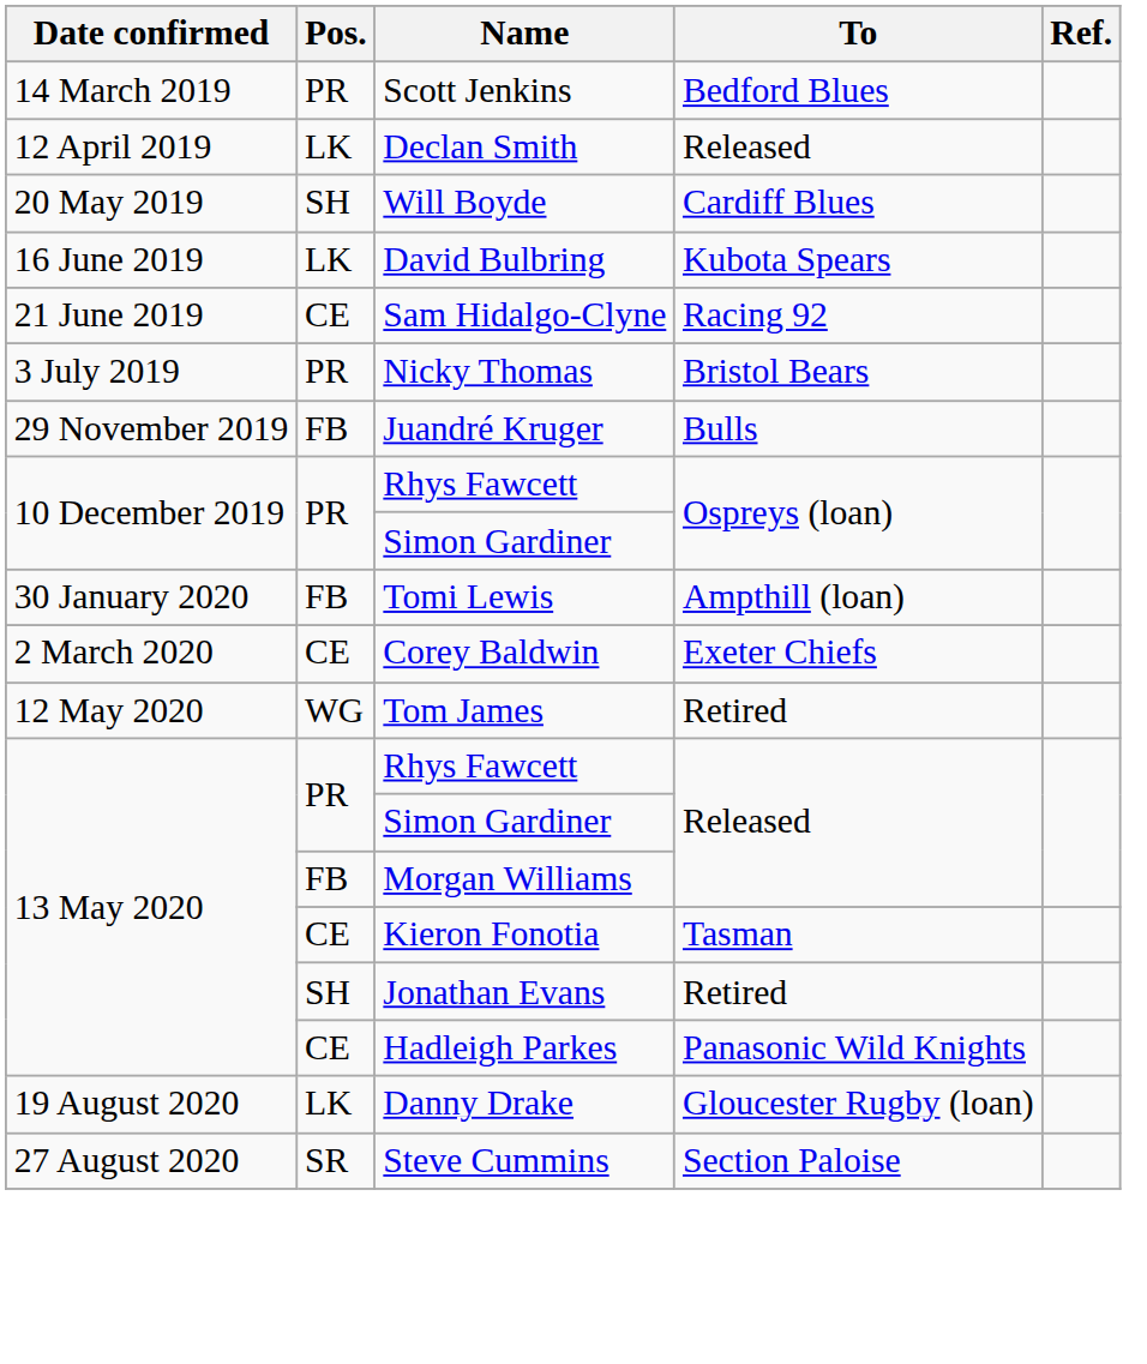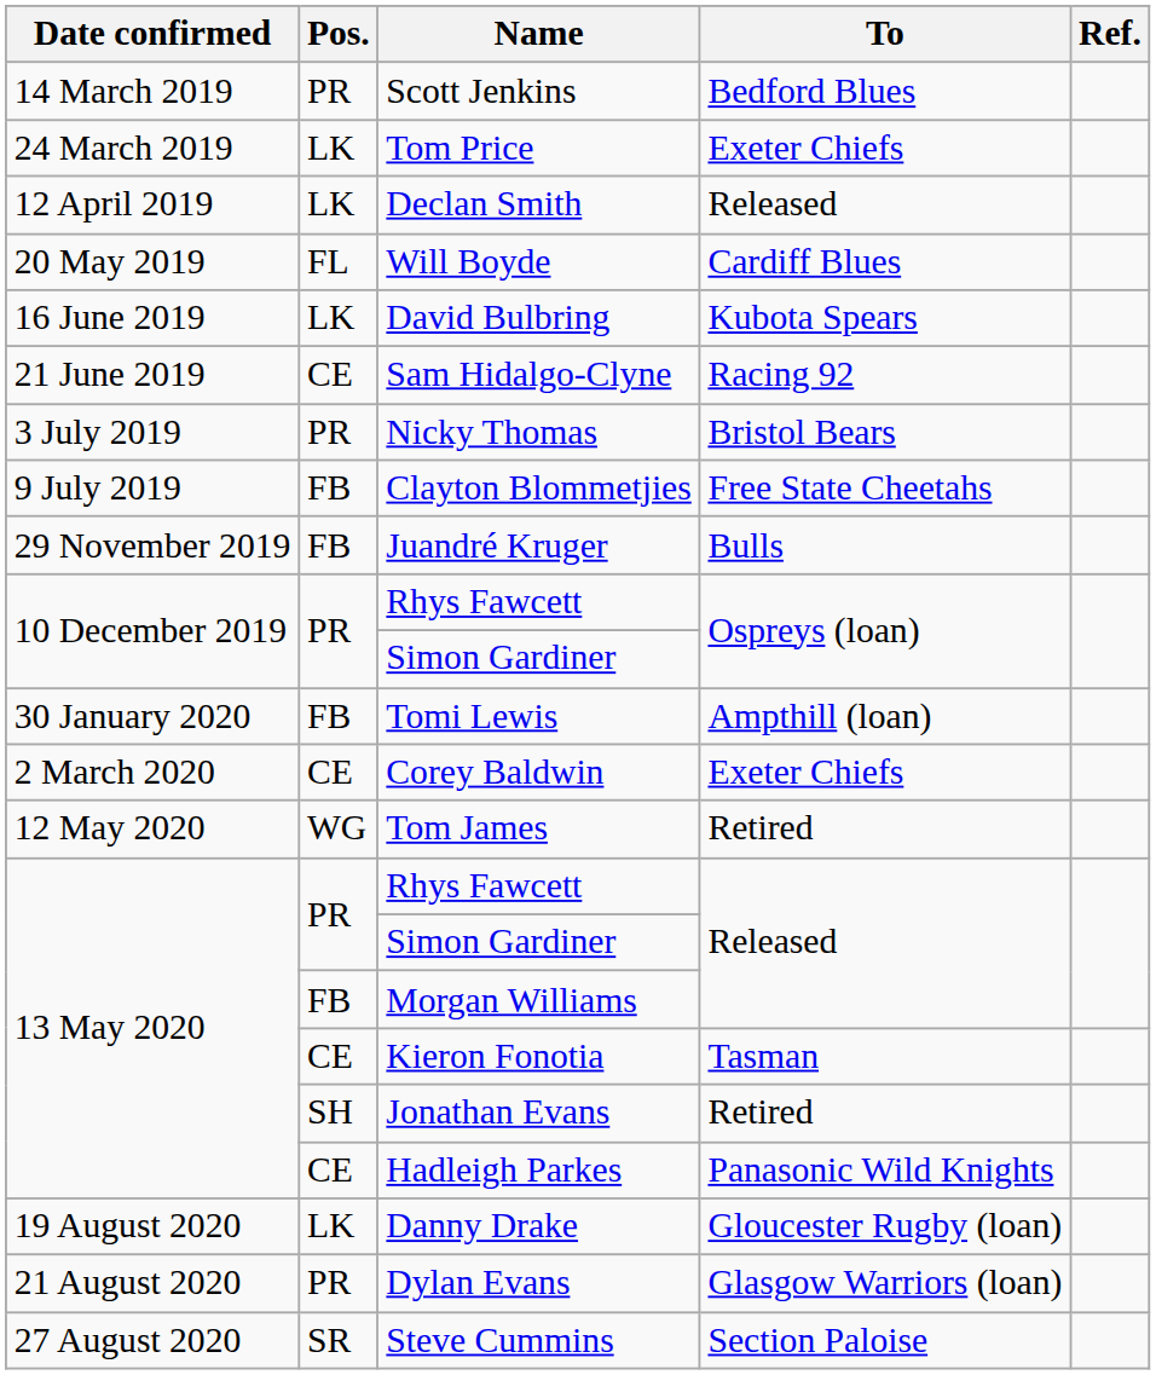+ row: 24 March 2019 | LK | Tom Price | Exeter Chiefs
Will Boyde | Pos.: SH -> FL
+ row: 9 July 2019 | FB | Clayton Blommetjies | Free State Cheetahs
+ row: 21 August 2020 | PR | Dylan Evans | Glasgow Warriors (loan)
